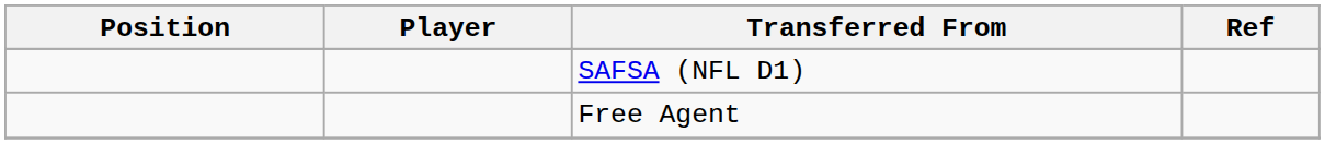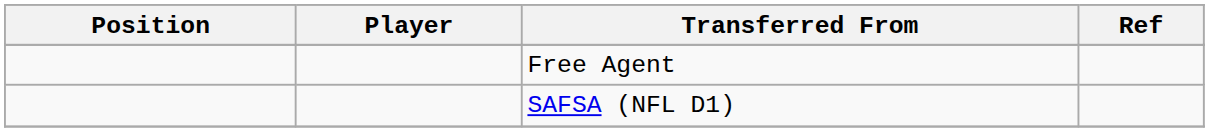rows swapped: Free Agent <-> SAFSA (NFL D1)
